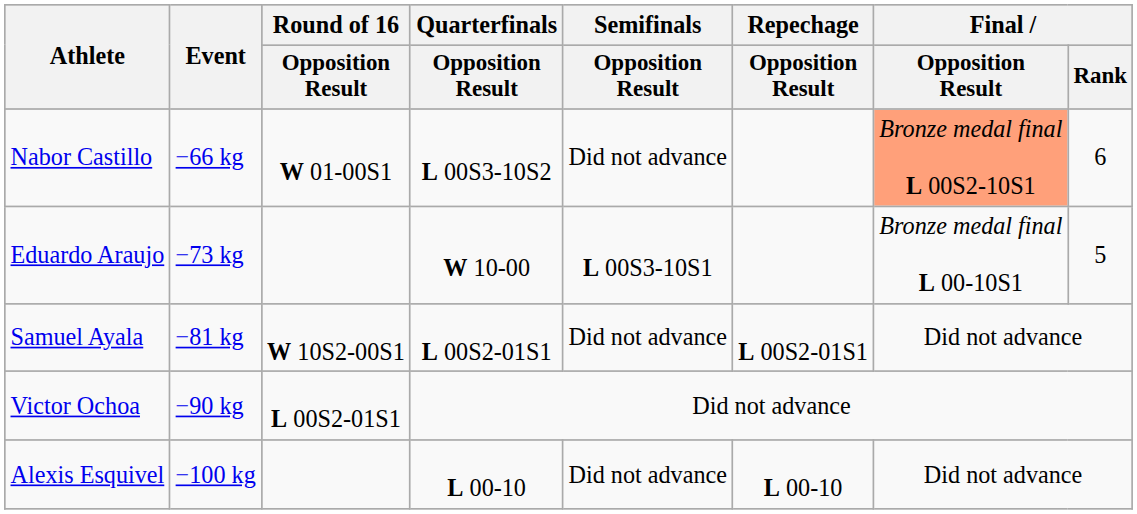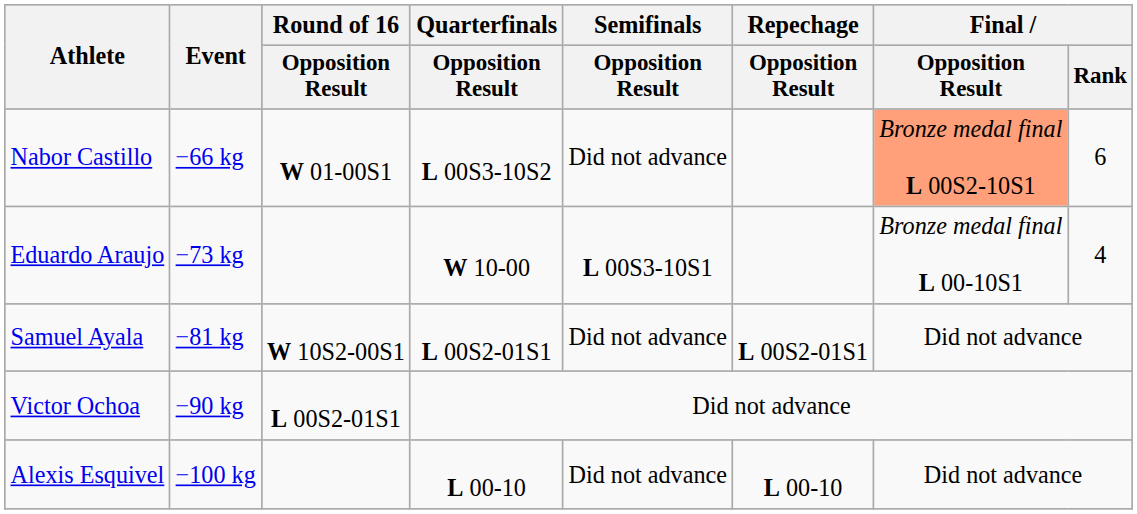Eduardo Araujo | Final / Rank: 5 -> 4
